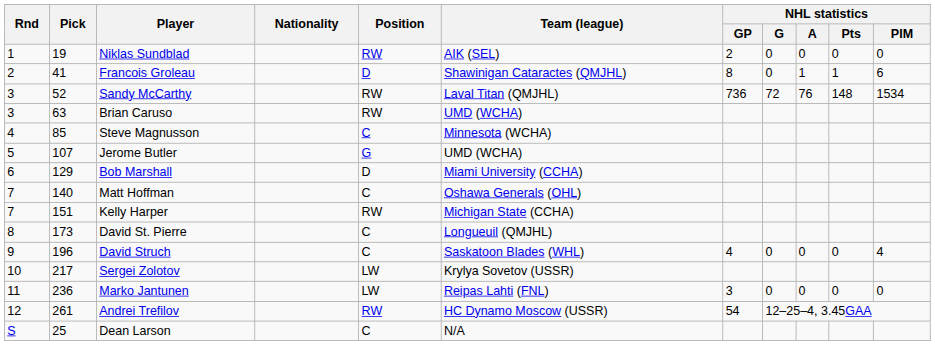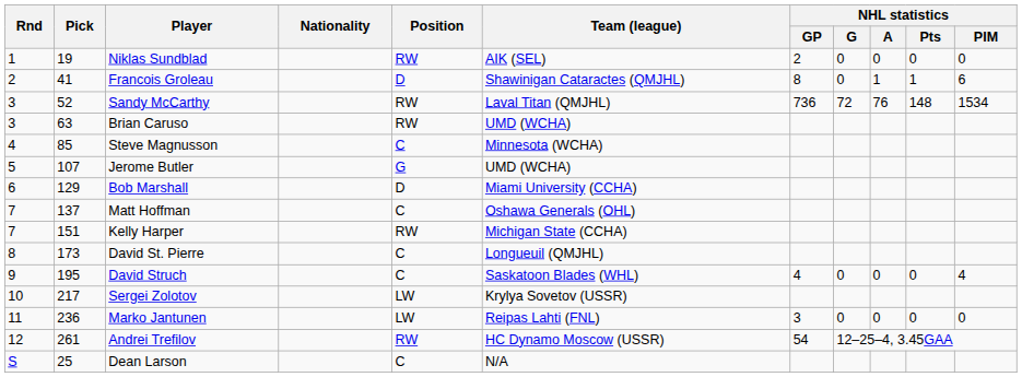Matt Hoffman | Pick: 140 -> 137
David Struch | Pick: 196 -> 195
